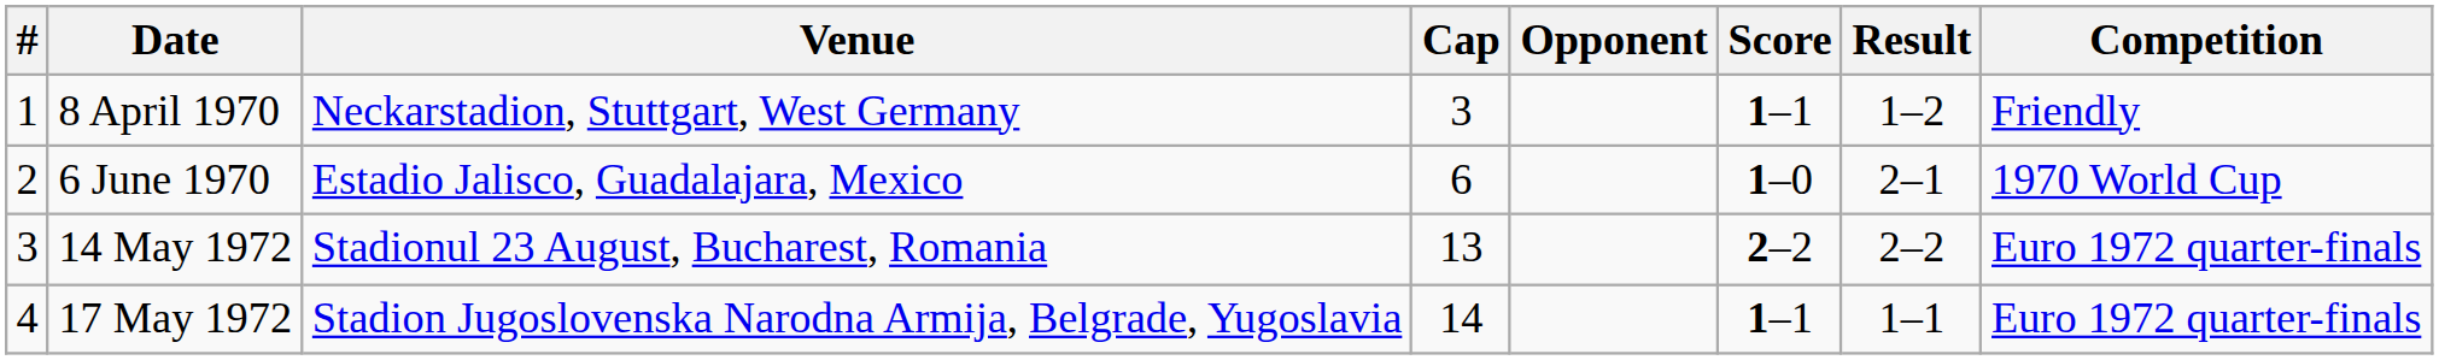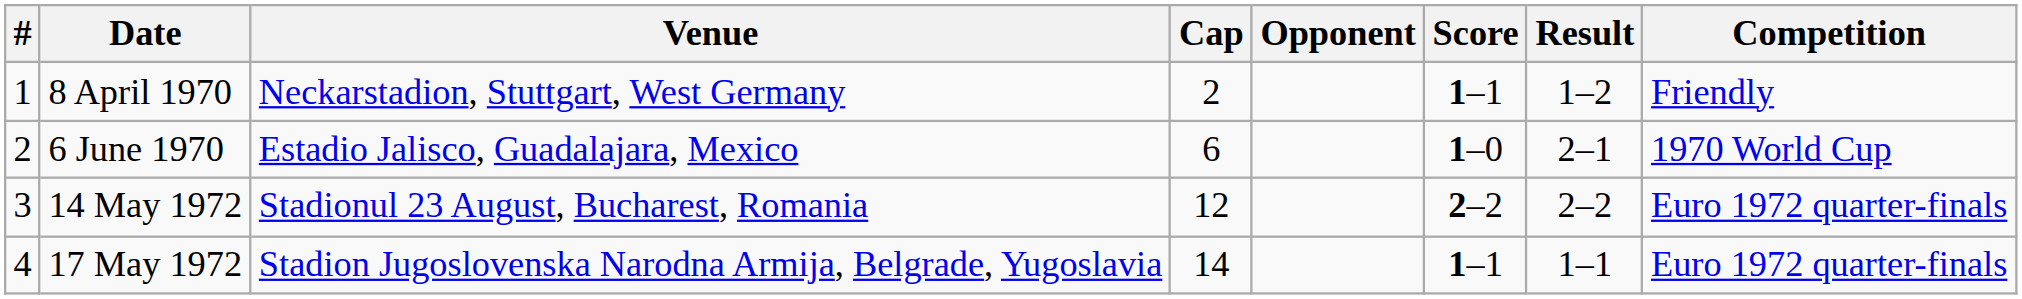8 April 1970 | Cap: 3 -> 2
14 May 1972 | Cap: 13 -> 12
